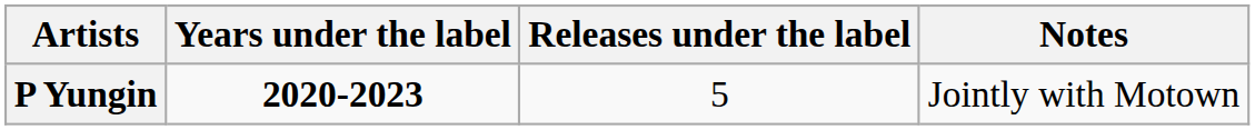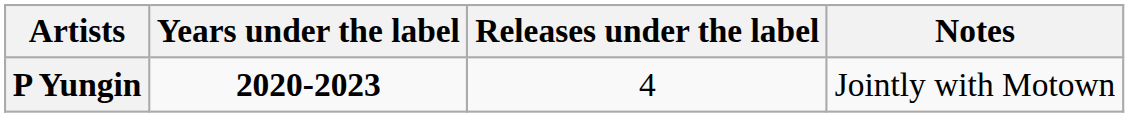P Yungin | Releases under the label: 5 -> 4
